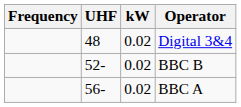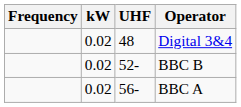columns swapped: UHF <-> kW
